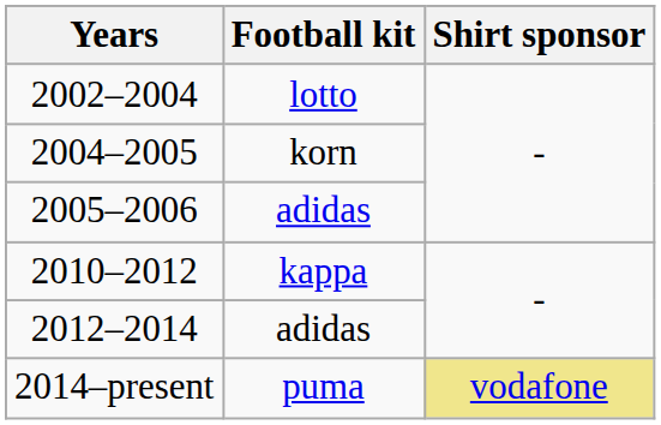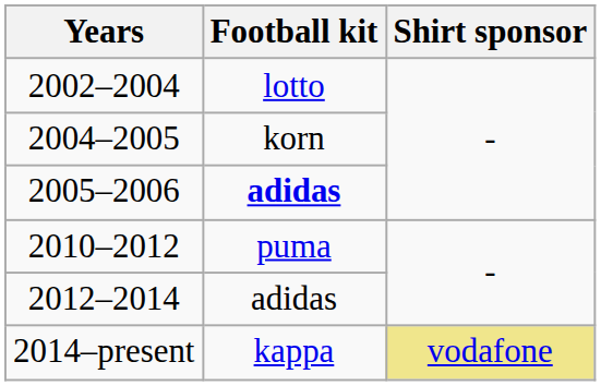2005–2006 | Football kit: normal -> bold
2010–2012 | Football kit: kappa -> puma
2014–present | Football kit: puma -> kappa
